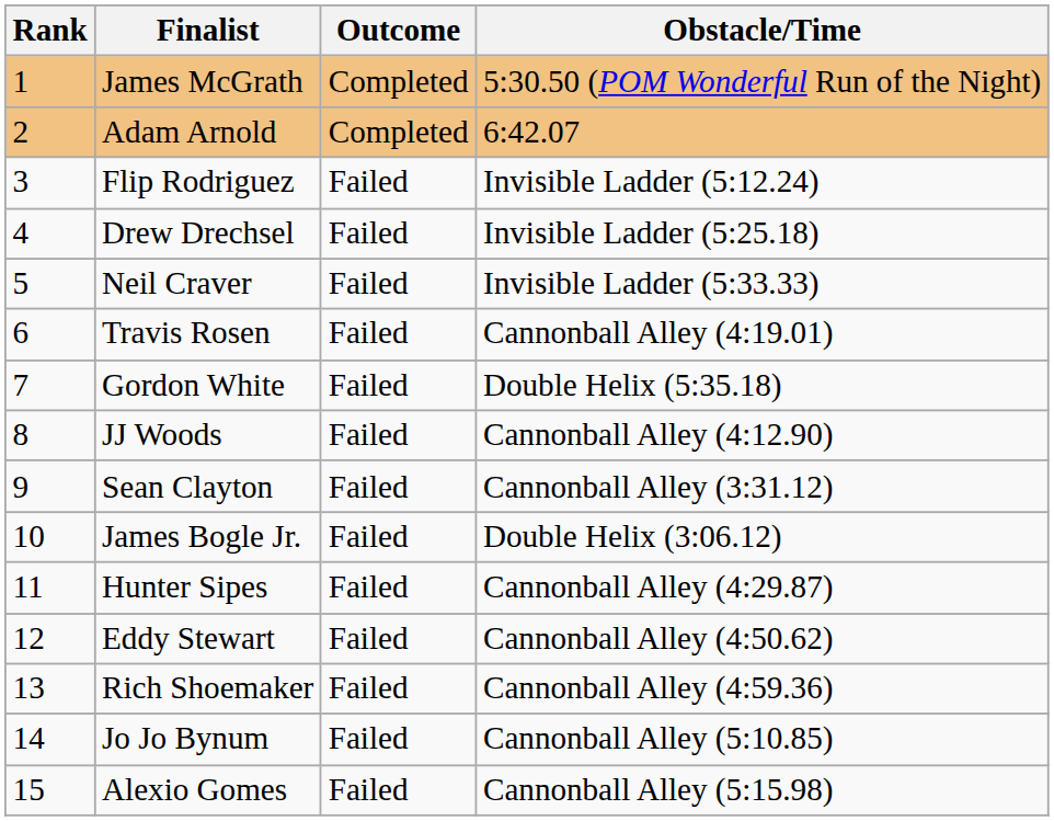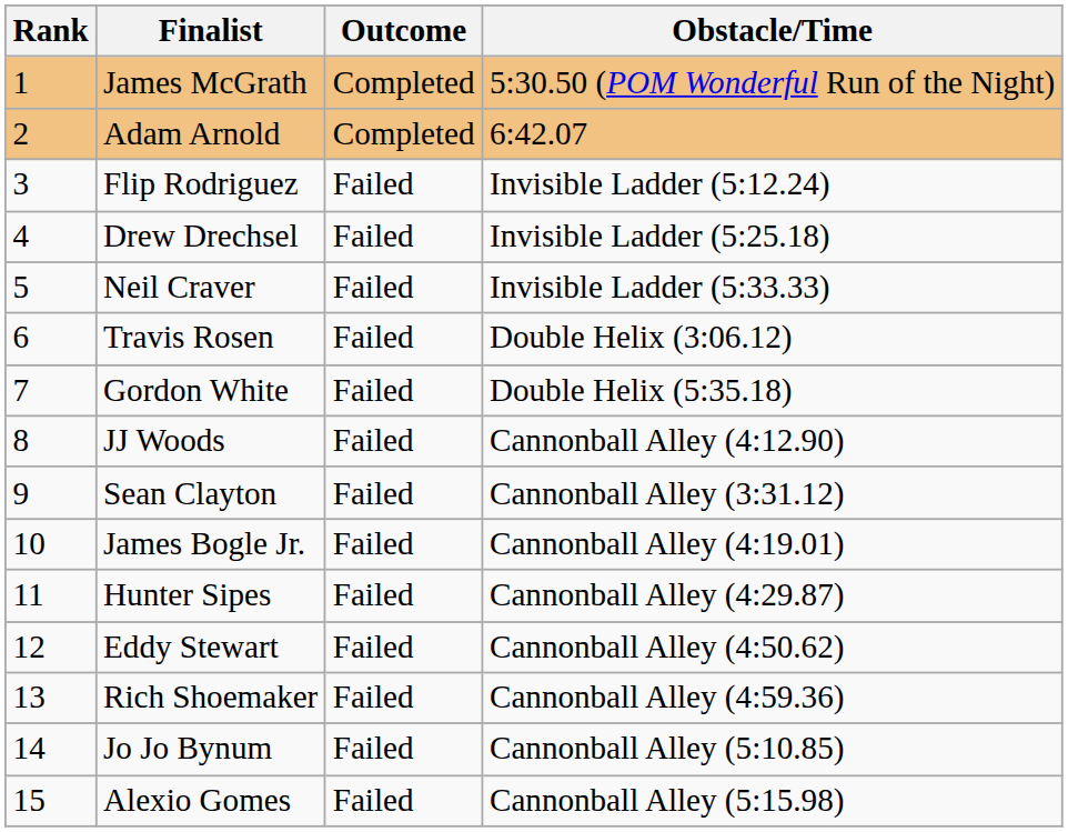Travis Rosen | Obstacle/Time: Cannonball Alley (4:19.01) -> Double Helix (3:06.12)
James Bogle Jr. | Obstacle/Time: Double Helix (3:06.12) -> Cannonball Alley (4:19.01)
